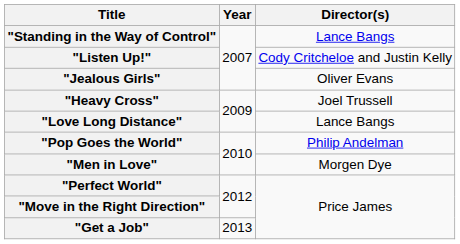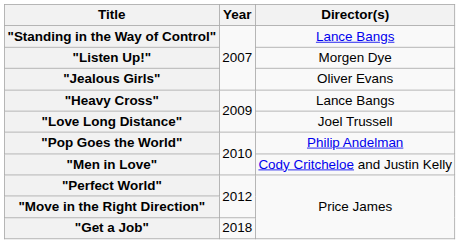"Listen Up!" | Director(s): Cody Critcheloe and Justin Kelly -> Morgen Dye
"Heavy Cross" | Director(s): Joel Trussell -> Lance Bangs
"Love Long Distance" | Director(s): Lance Bangs -> Joel Trussell
"Men in Love" | Director(s): Morgen Dye -> Cody Critcheloe and Justin Kelly
"Get a Job" | Year: 2013 -> 2018
